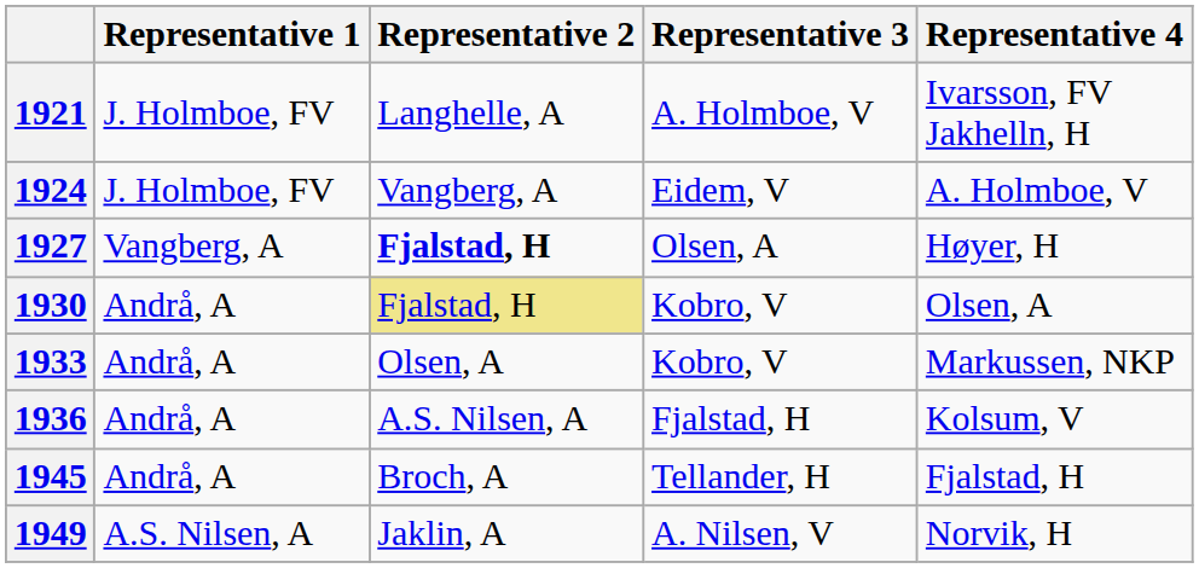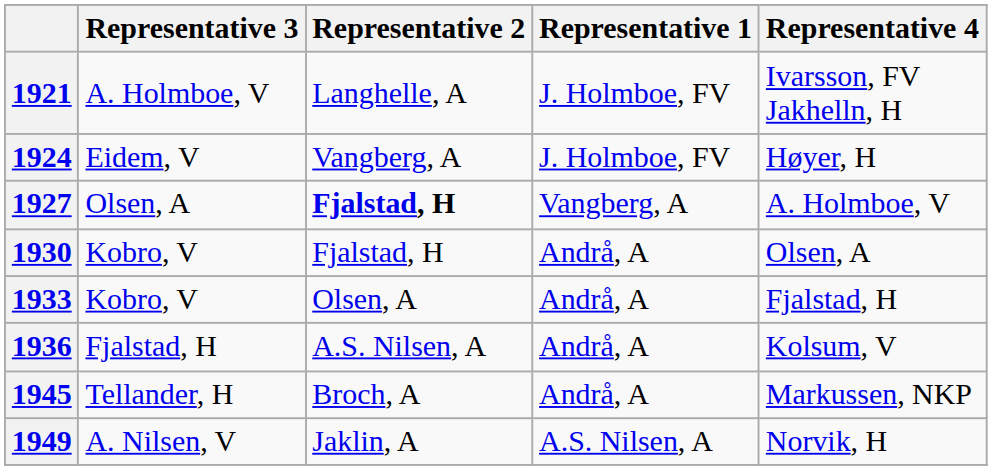columns swapped: Representative 1 <-> Representative 3
1924 | Representative 4: A. Holmboe, V -> Høyer, H
1927 | Representative 4: Høyer, H -> A. Holmboe, V
1930 | Representative 2: khaki background -> no background
1933 | Representative 4: Markussen, NKP -> Fjalstad, H
1945 | Representative 4: Fjalstad, H -> Markussen, NKP
